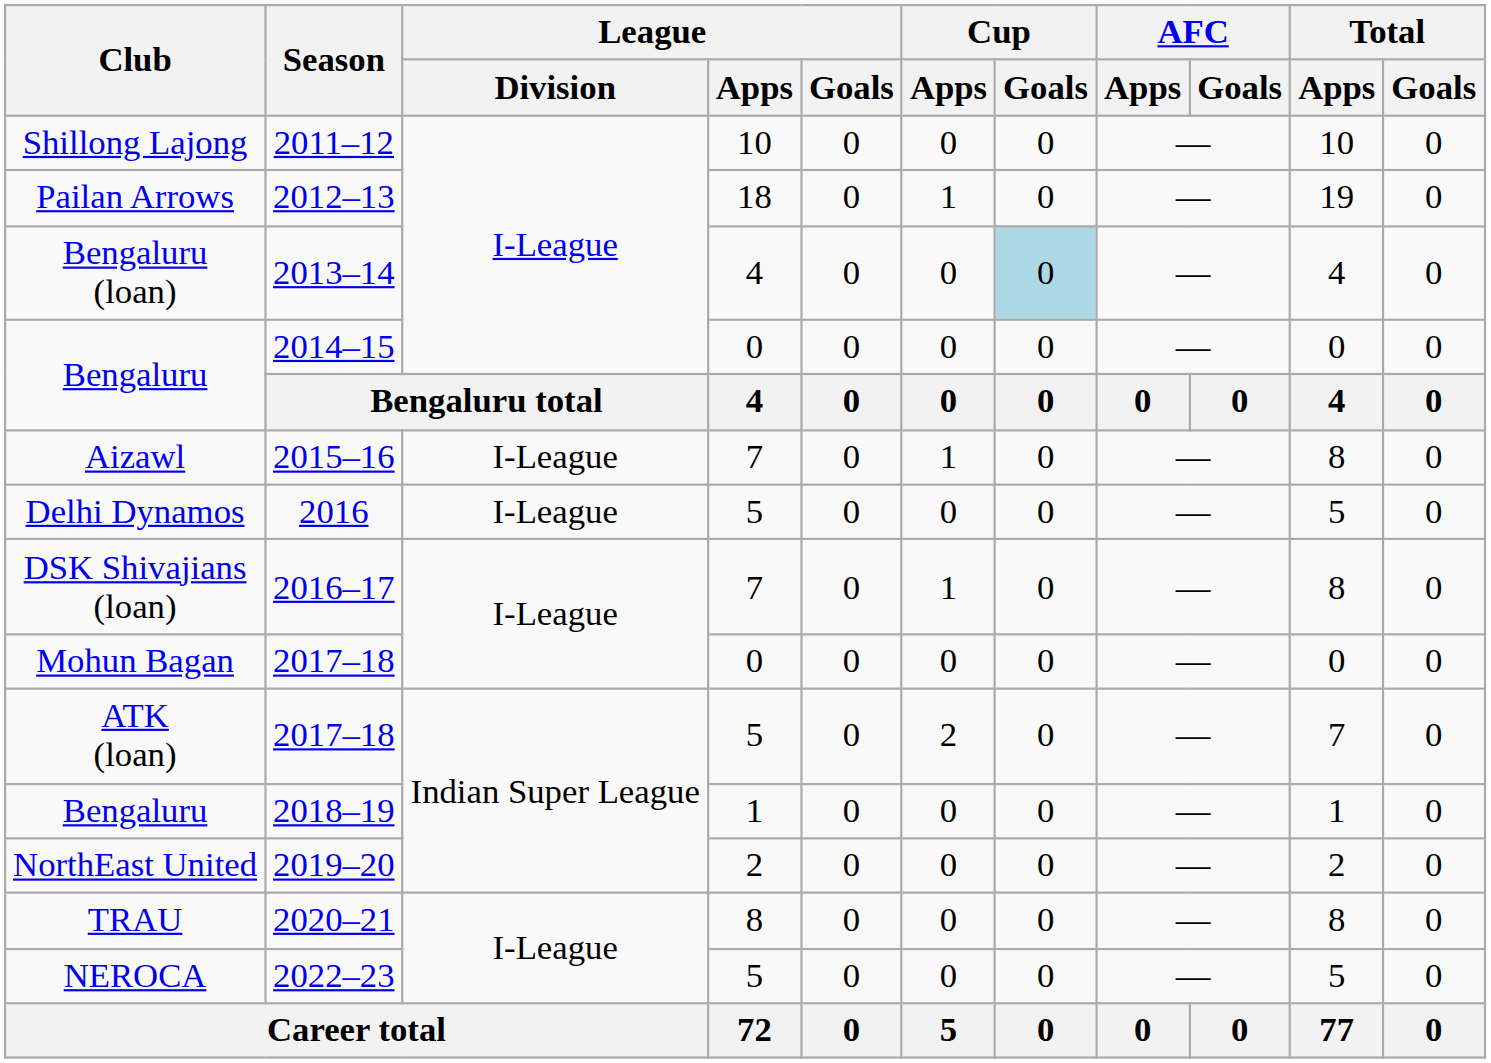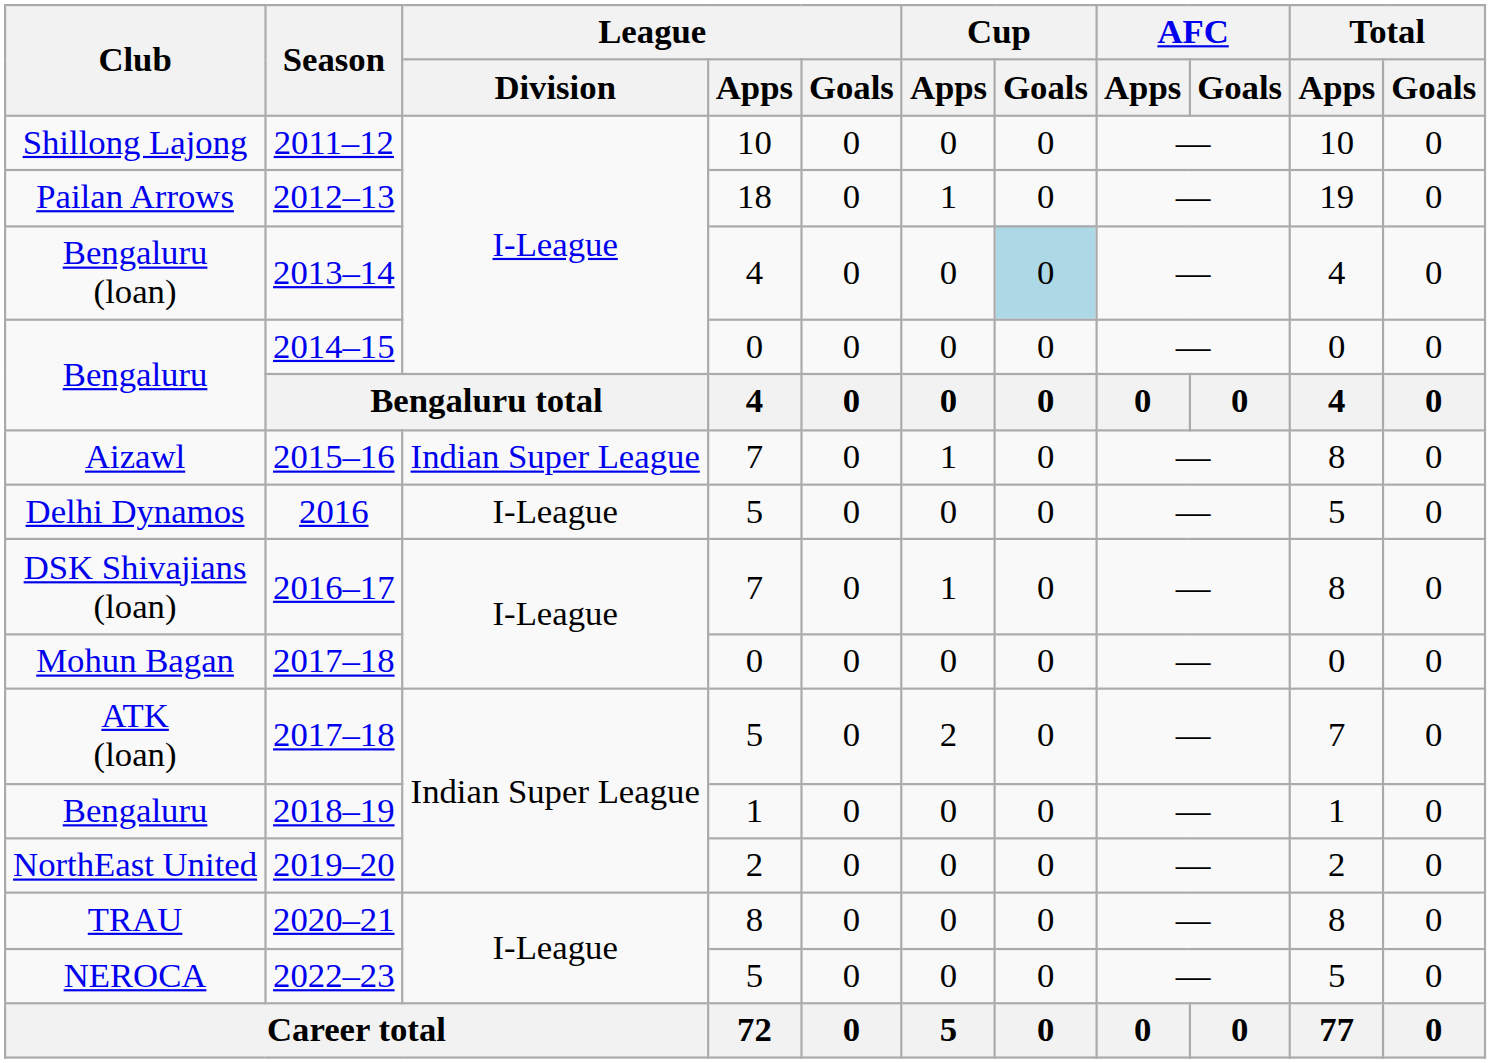Aizawl | League / Division: I-League -> Indian Super League
